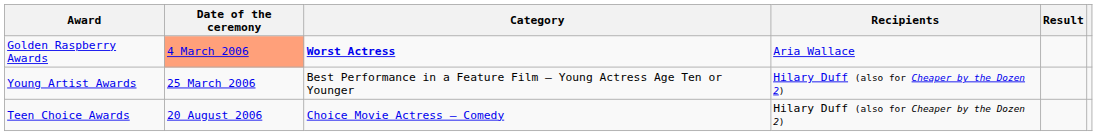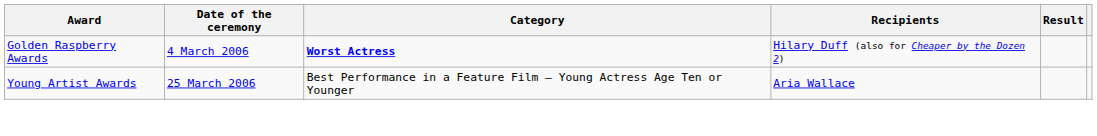Golden Raspberry Awards | Date of the ceremony: lightsalmon background -> no background
Golden Raspberry Awards | Recipients: Aria Wallace -> Hilary Duff (also for Cheaper by the Dozen 2)
Young Artist Awards | Recipients: Hilary Duff (also for Cheaper by the Dozen 2) -> Aria Wallace
- row: Teen Choice Awards | 20 August 2006 | Choice Movie Actress – Comedy | Hilary Duff (also for Cheaper by the Dozen 2)
